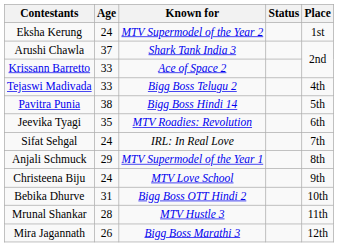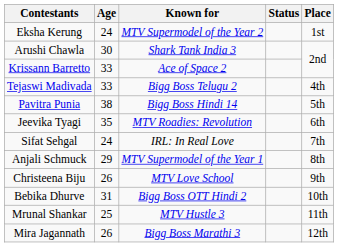Arushi Chawla | Age: 37 -> 30
Christeena Biju | Age: 24 -> 26
Mrunal Shankar | Age: 28 -> 25
